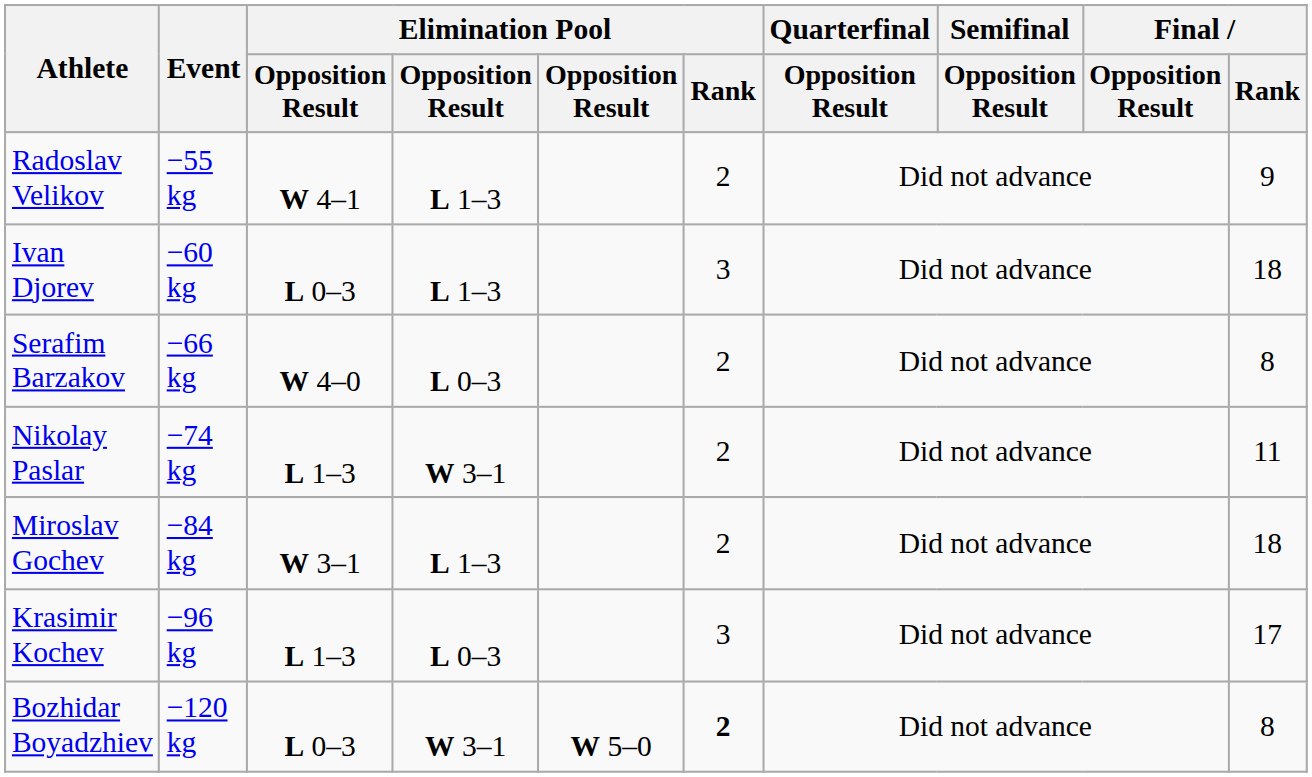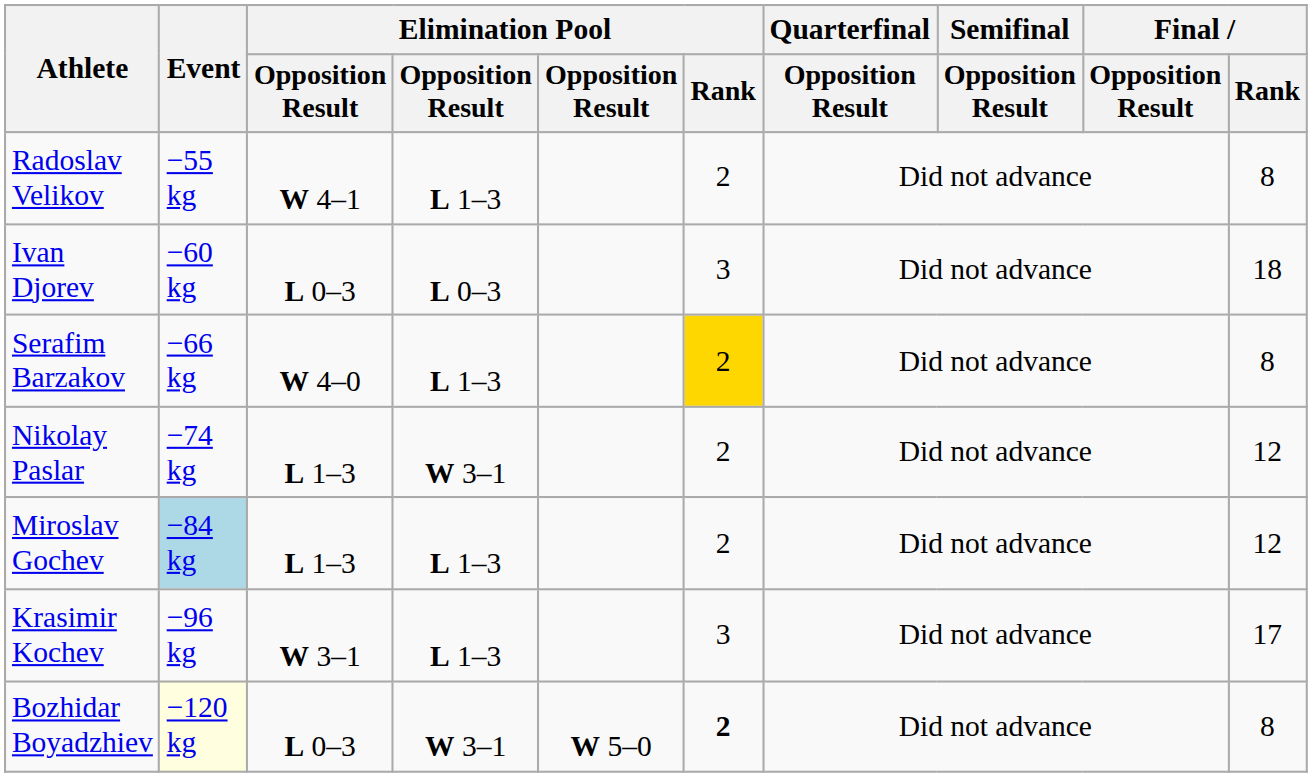Radoslav Velikov | Final / Rank: 9 -> 8
Ivan Djorev | column 4: L 1–3 -> L 0–3
Serafim Barzakov | column 4: L 0–3 -> L 1–3
Serafim Barzakov | Elimination Pool / Rank: no background -> gold background
Nikolay Paslar | Final / Rank: 11 -> 12
Miroslav Gochev | Event: no background -> lightblue background
Miroslav Gochev | column 3: W 3–1 -> L 1–3
Miroslav Gochev | Final / Rank: 18 -> 12
Krasimir Kochev | column 3: L 1–3 -> W 3–1
Krasimir Kochev | column 4: L 0–3 -> L 1–3
Bozhidar Boyadzhiev | Event: no background -> lightyellow background
